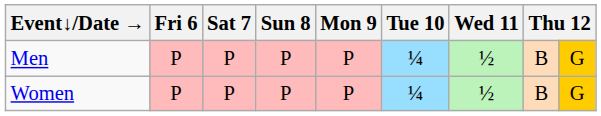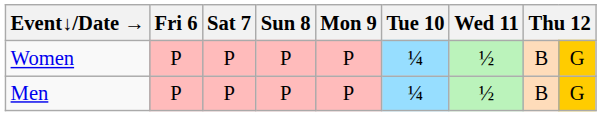rows swapped: Men <-> Women
